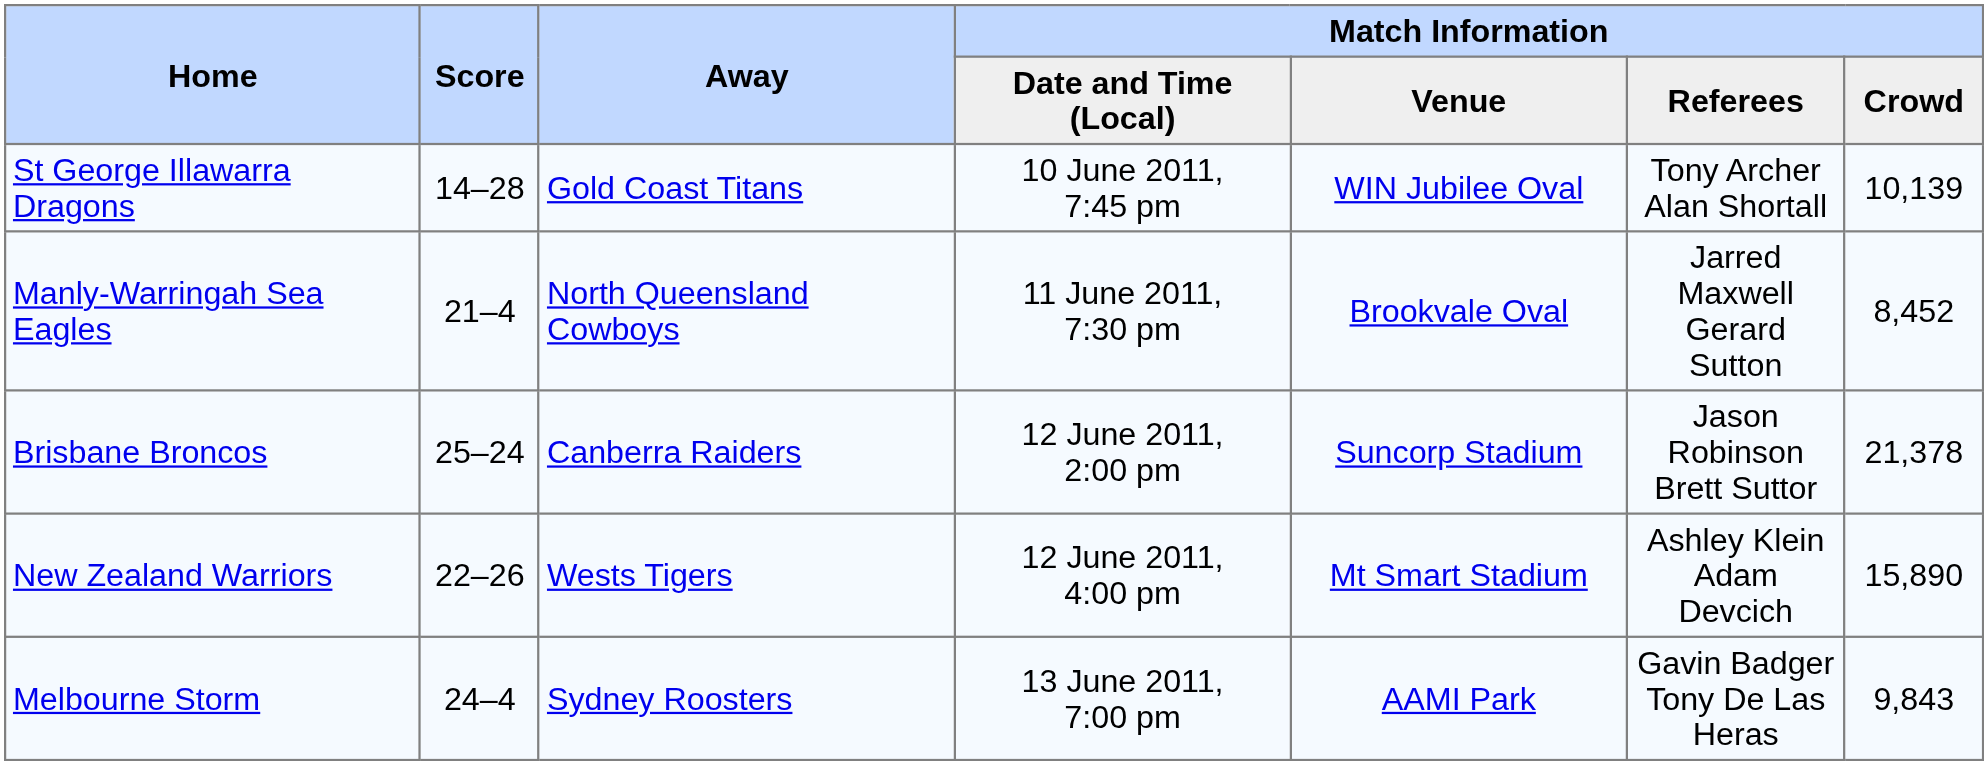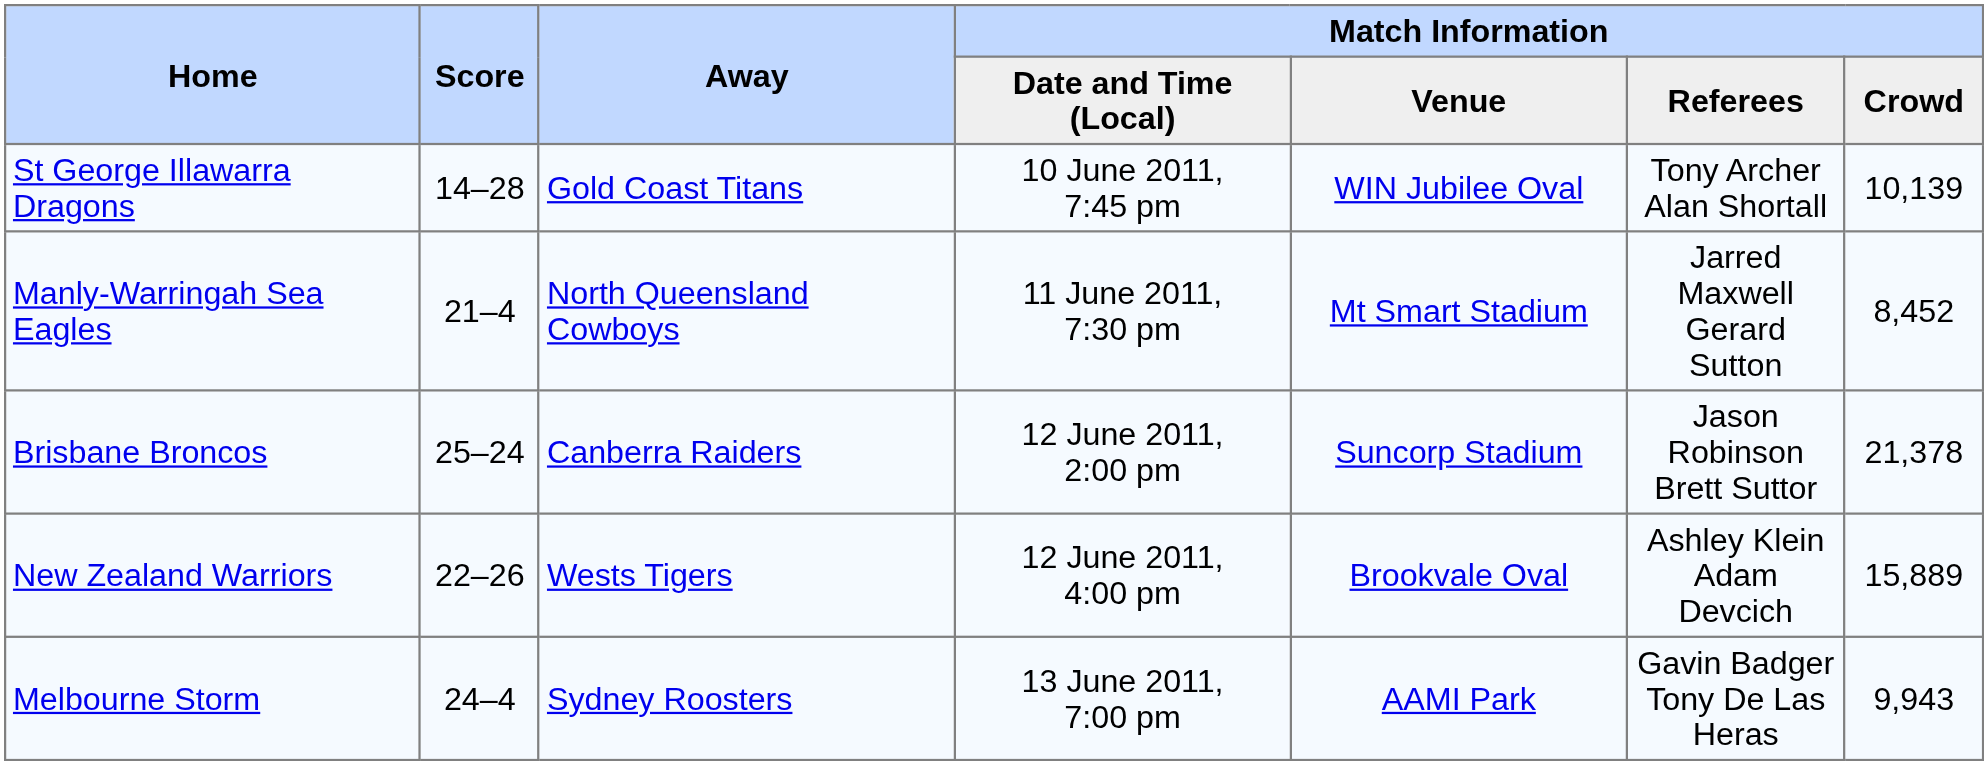Manly-Warringah Sea Eagles | Match Information / Venue: Brookvale Oval -> Mt Smart Stadium
New Zealand Warriors | Match Information / Venue: Mt Smart Stadium -> Brookvale Oval
New Zealand Warriors | Match Information / Crowd: 15,890 -> 15,889
Melbourne Storm | Match Information / Crowd: 9,843 -> 9,943
